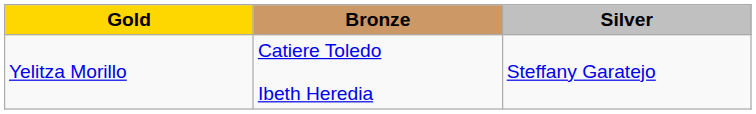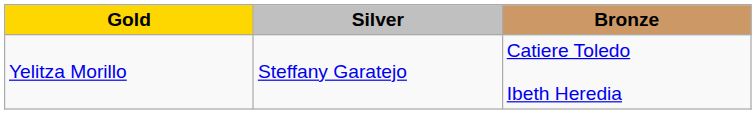columns swapped: Silver <-> Bronze
